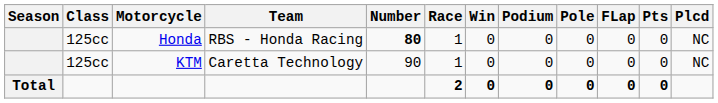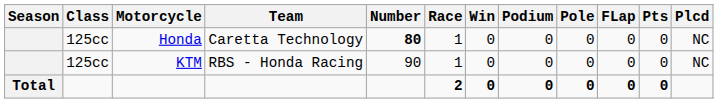Honda | Team: RBS - Honda Racing -> Caretta Technology
KTM | Team: Caretta Technology -> RBS - Honda Racing
